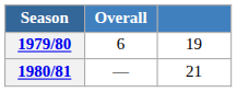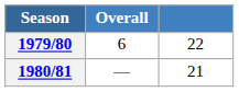1979/80 | column 3: 19 -> 22
